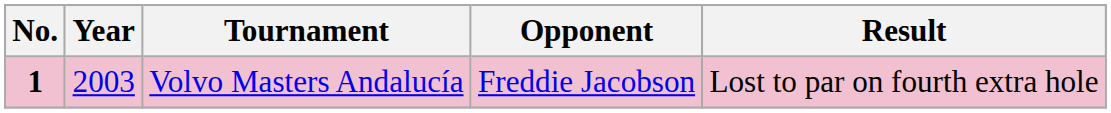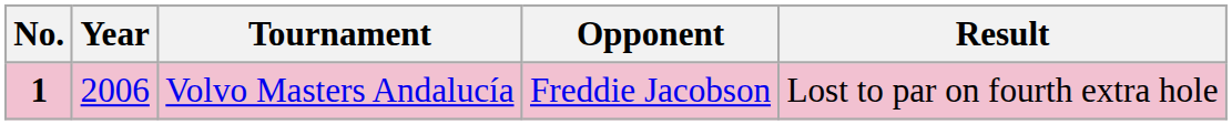Volvo Masters Andalucía | Year: 2003 -> 2006
